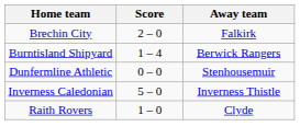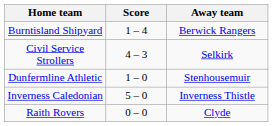- row: Brechin City | 2 – 0 | Falkirk
+ row: Civil Service Strollers | 4 – 3 | Selkirk
Dunfermline Athletic | Score: 0 – 0 -> 1 – 0
Raith Rovers | Score: 1 – 0 -> 0 – 0
